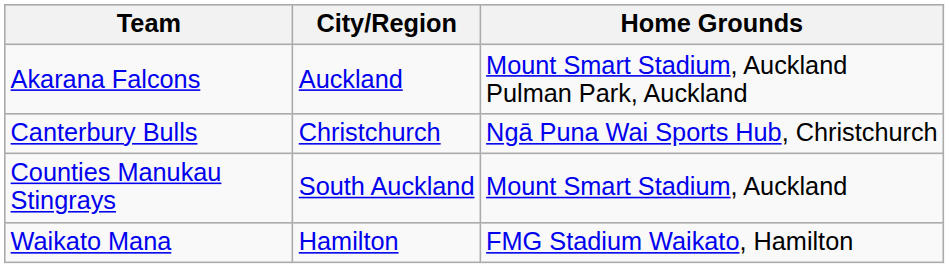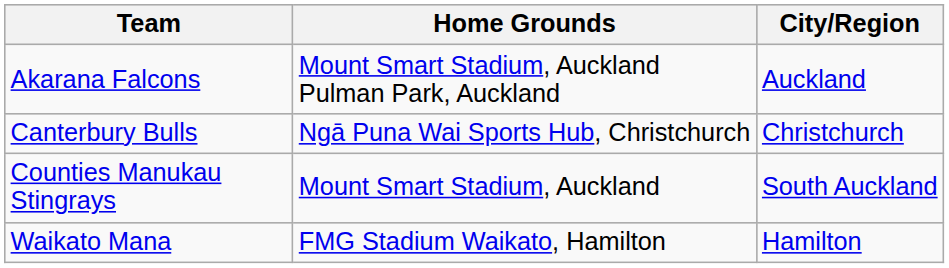columns swapped: City/Region <-> Home Grounds
